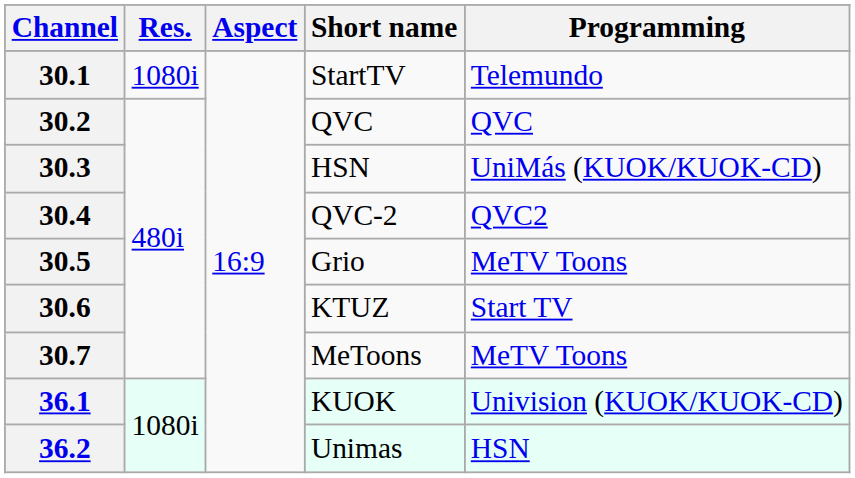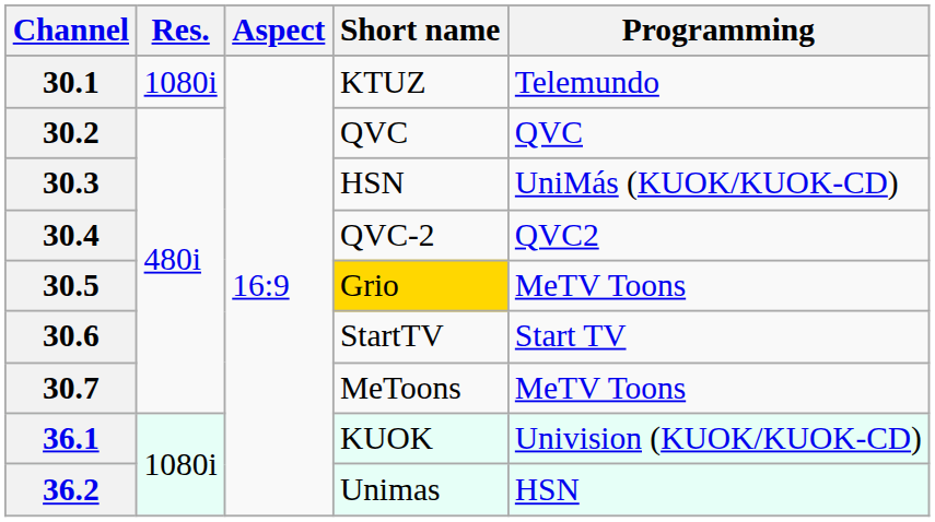30.1 | Short name: StartTV -> KTUZ
30.5 | Short name: no background -> gold background
30.6 | Short name: KTUZ -> StartTV
